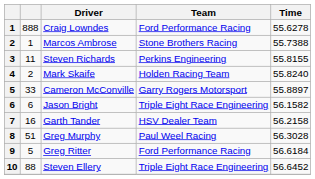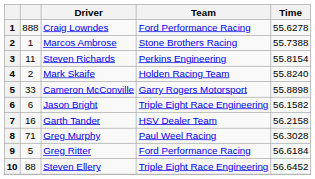Steven Richards | Time: 55.8155 -> 55.8154
Cameron McConville | Time: 55.8897 -> 55.8898
Greg Murphy | column 2: 51 -> 71
